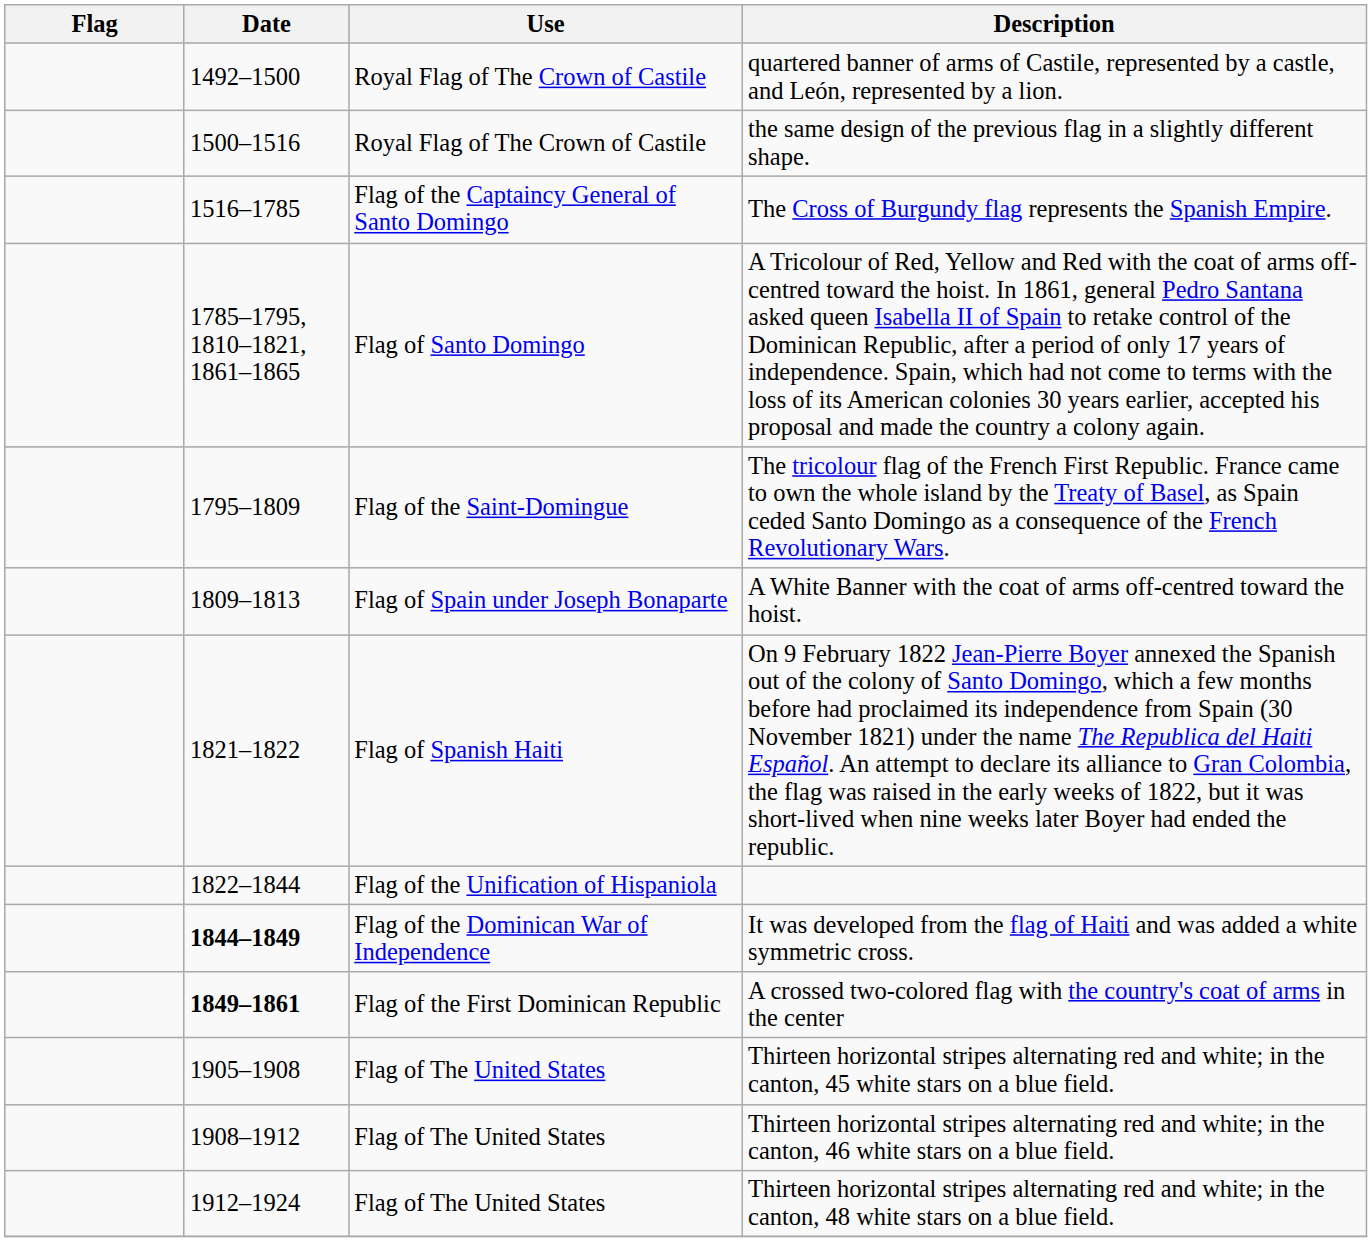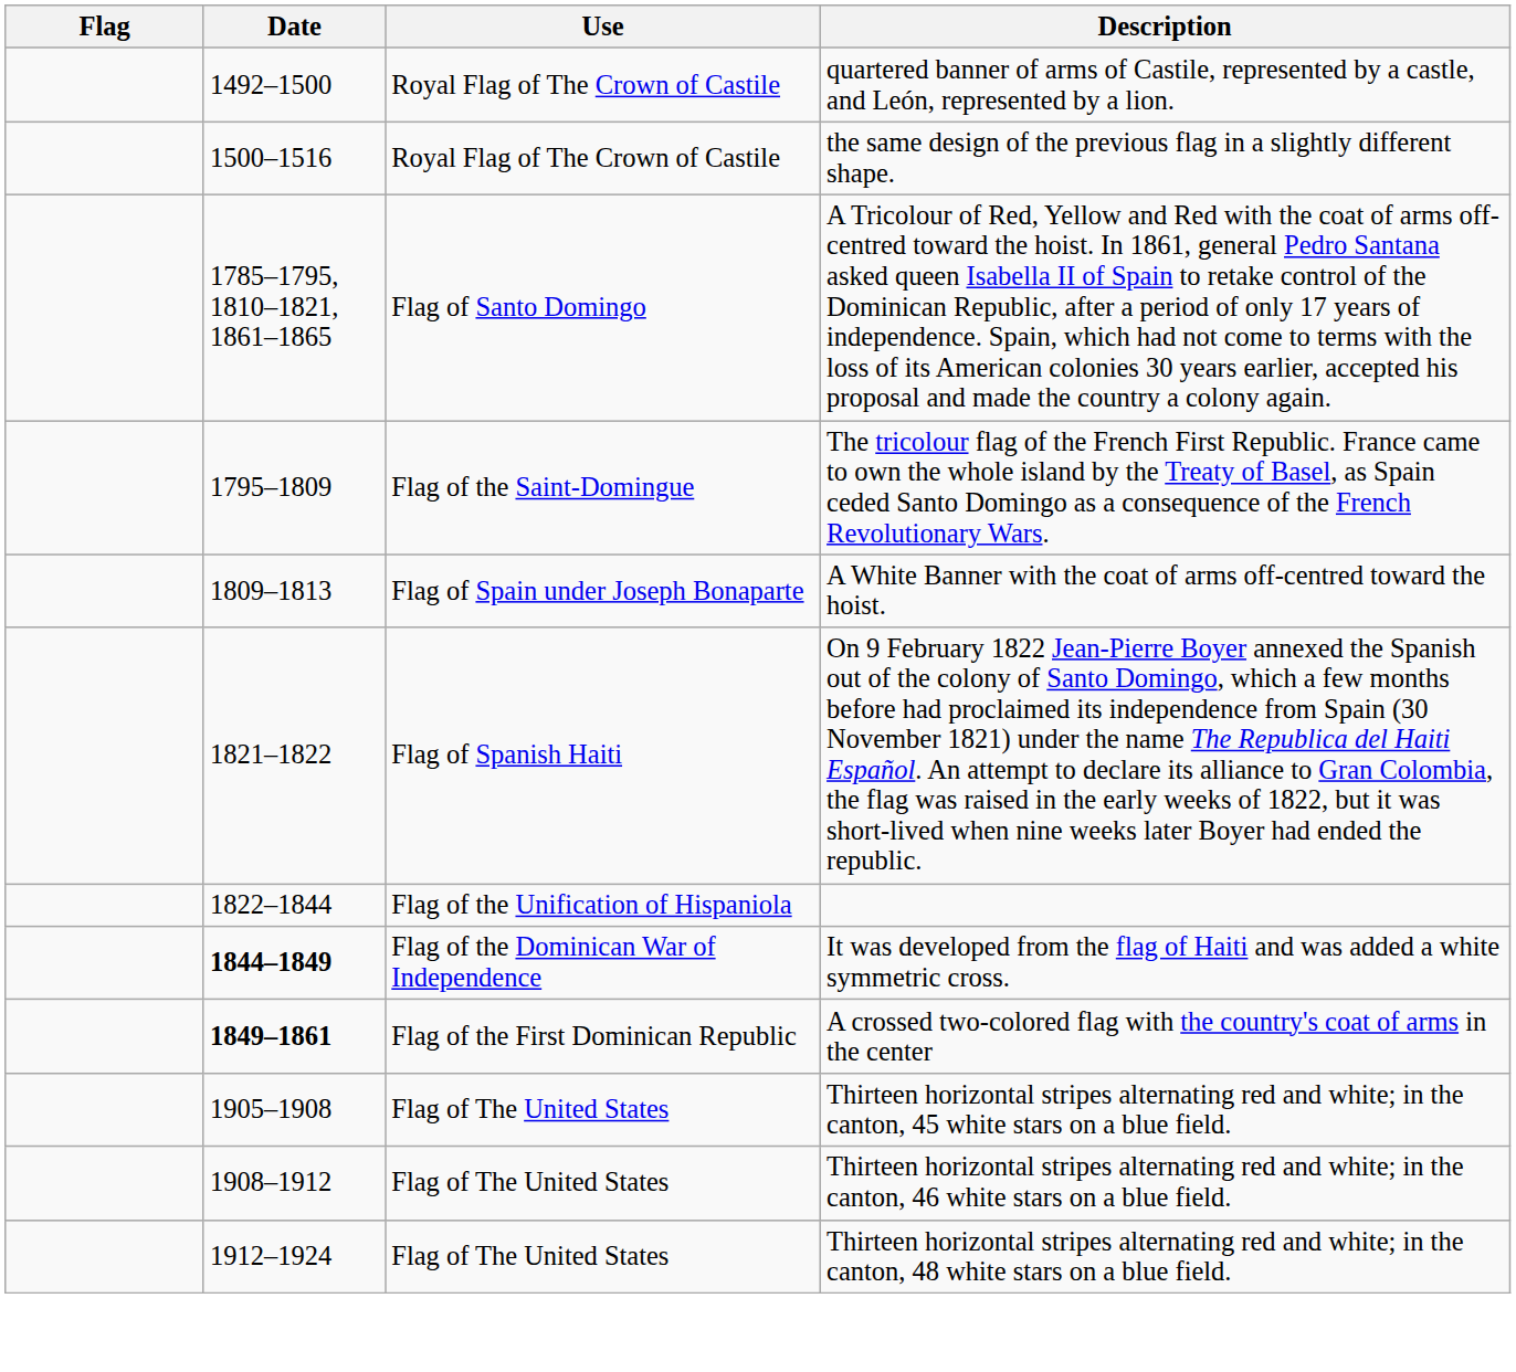- row: 1516–1785 | Flag of the Captaincy General of Santo Domingo | The Cross of Burgundy flag represents the Spanish Empire.
